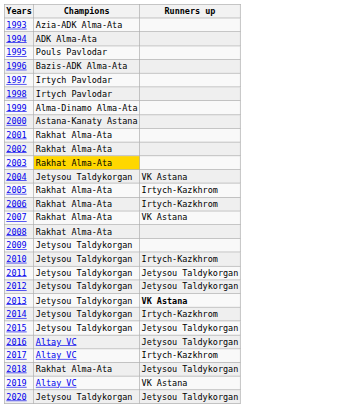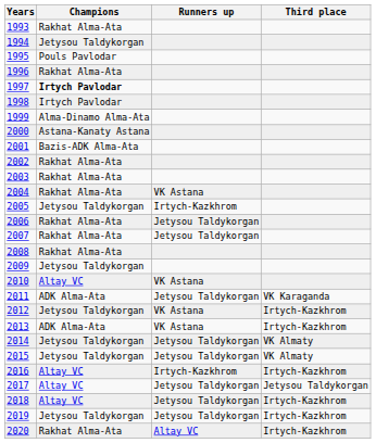+ column: Third place | VK Karaganda | Irtych-Kazkhrom | Irtych-Kazkhrom | VK Almaty | VK Almaty | Irtych-Kazkhrom | Jetysou Taldykorgan | Irtych-Kazkhrom | Irtych-Kazkhrom | Irtych-Kazkhrom
1993 | Champions: Azia-ADK Alma-Ata -> Rakhat Alma-Ata
1994 | Champions: ADK Alma-Ata -> Jetysou Taldykorgan
1996 | Champions: Bazis-ADK Alma-Ata -> Rakhat Alma-Ata
1997 | Champions: normal -> bold
2001 | Champions: Rakhat Alma-Ata -> Bazis-ADK Alma-Ata
2003 | Champions: gold background -> no background
2004 | Champions: Jetysou Taldykorgan -> Rakhat Alma-Ata
2005 | Champions: Rakhat Alma-Ata -> Jetysou Taldykorgan
2006 | Runners up: Irtych-Kazkhrom -> Jetysou Taldykorgan
2007 | Runners up: VK Astana -> Jetysou Taldykorgan
2010 | Champions: Jetysou Taldykorgan -> Altay VC
2010 | Runners up: Irtych-Kazkhrom -> VK Astana
2011 | Champions: Jetysou Taldykorgan -> ADK Alma-Ata
2012 | Runners up: Jetysou Taldykorgan -> VK Astana
2013 | Champions: Jetysou Taldykorgan -> ADK Alma-Ata
2013 | Runners up: bold -> normal
2014 | Runners up: Irtych-Kazkhrom -> Jetysou Taldykorgan
2016 | Runners up: Jetysou Taldykorgan -> Irtych-Kazkhrom
2017 | Runners up: Irtych-Kazkhrom -> Jetysou Taldykorgan
2018 | Champions: Rakhat Alma-Ata -> Altay VC
2019 | Champions: Altay VC -> Jetysou Taldykorgan
2019 | Runners up: VK Astana -> Jetysou Taldykorgan
2020 | Champions: Jetysou Taldykorgan -> Rakhat Alma-Ata
2020 | Runners up: Jetysou Taldykorgan -> Altay VC
